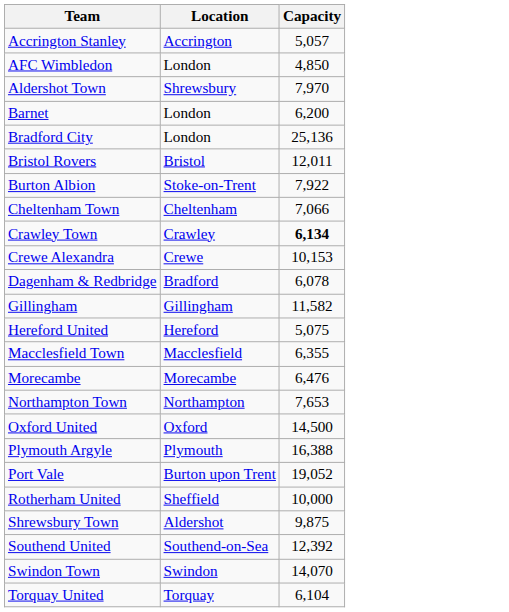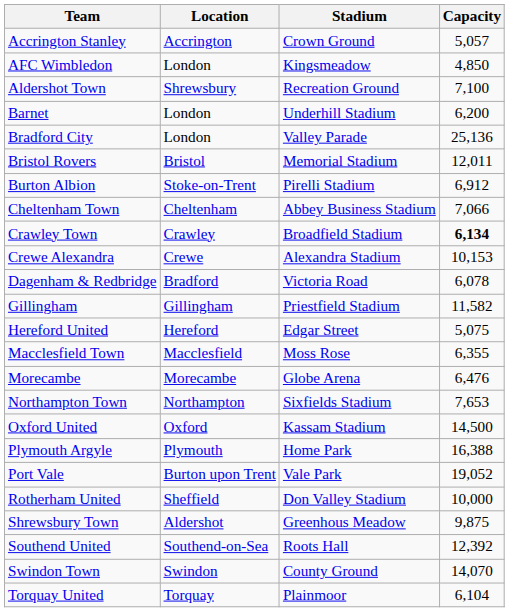+ column: Stadium | Crown Ground | Kingsmeadow | Recreation Ground | Underhill Stadium | Valley Parade | Memorial Stadium | Pirelli Stadium | Abbey Business Stadium | Broadfield Stadium | Alexandra Stadium | Victoria Road | Priestfield Stadium | Edgar Street | Moss Rose | Globe Arena | Sixfields Stadium | Kassam Stadium | Home Park | Vale Park | Don Valley Stadium | Greenhous Meadow | Roots Hall | County Ground | Plainmoor
Aldershot Town | Capacity: 7,970 -> 7,100
Burton Albion | Capacity: 7,922 -> 6,912
